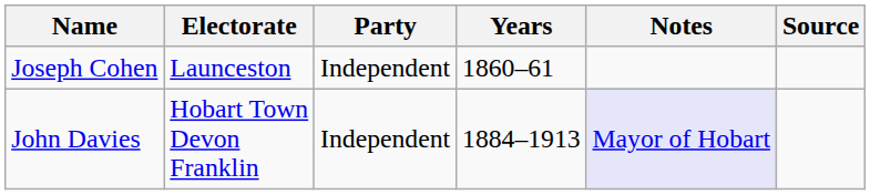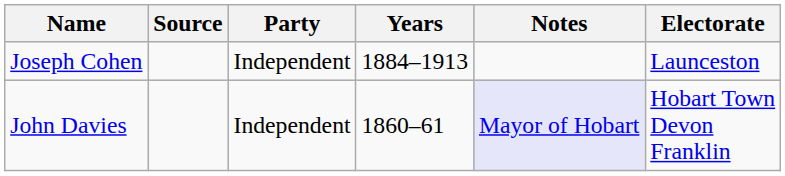columns swapped: Electorate <-> Source
Joseph Cohen | Years: 1860–61 -> 1884–1913
John Davies | Years: 1884–1913 -> 1860–61
